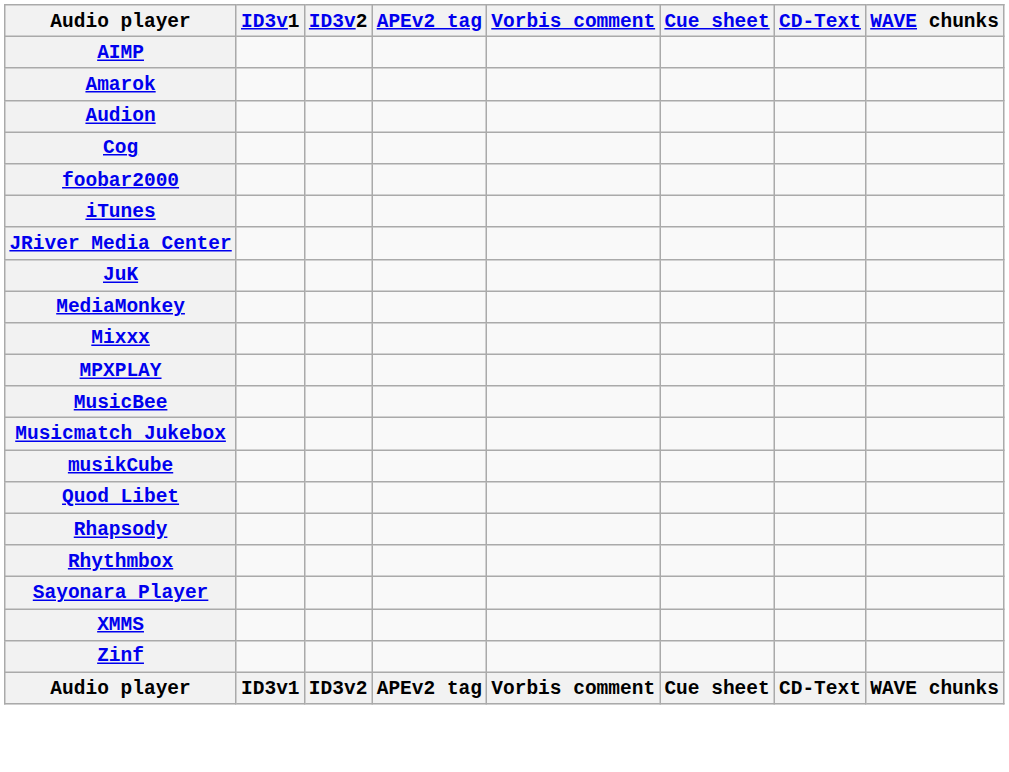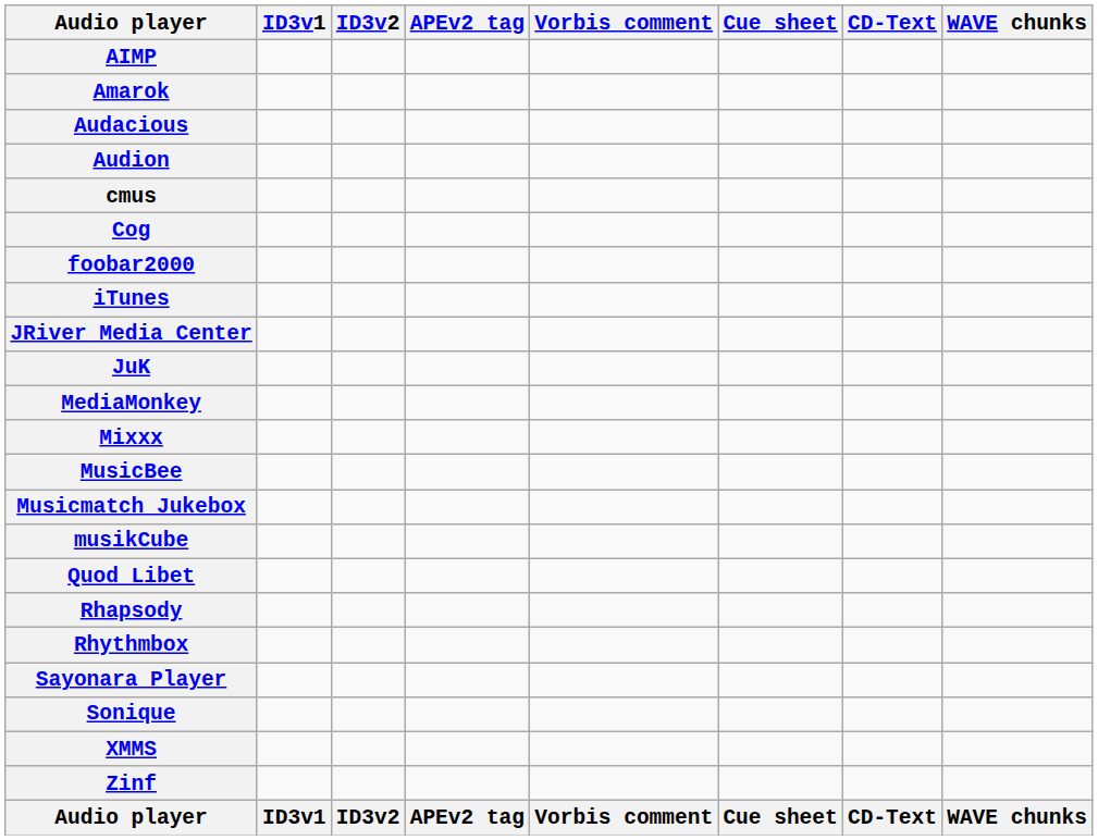+ row: Audacious
+ row: cmus
- row: MPXPLAY
+ row: Sonique
